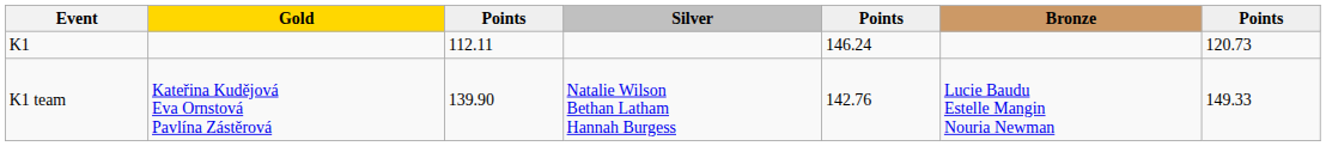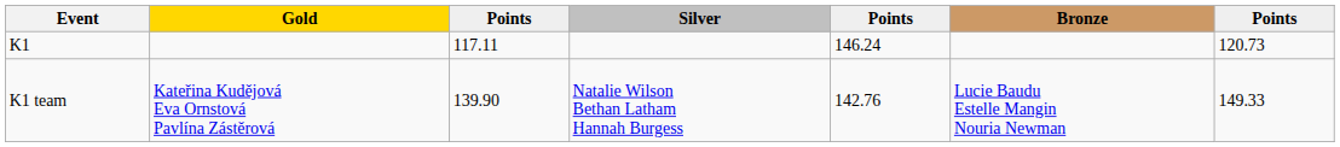K1 | column 3: 112.11 -> 117.11
